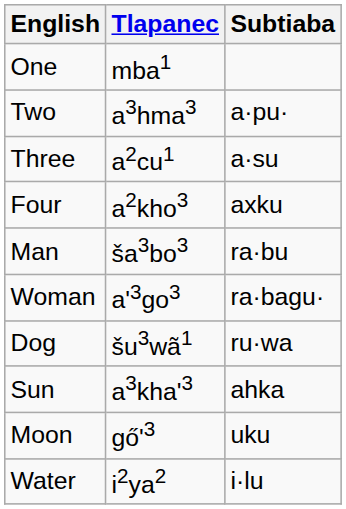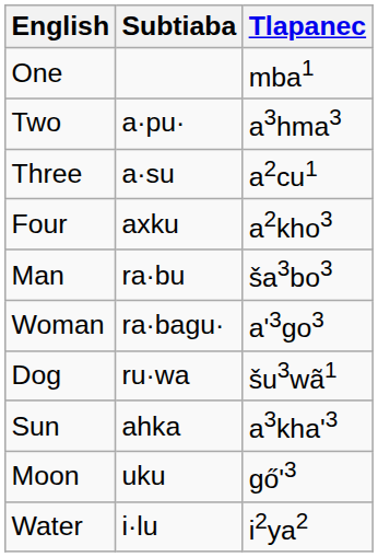columns swapped: Subtiaba <-> Tlapanec
